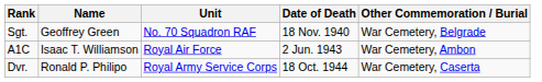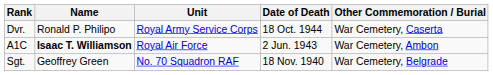rows swapped: Sgt. <-> Dvr.
A1C | Name: normal -> bold
